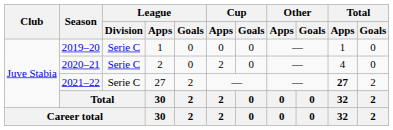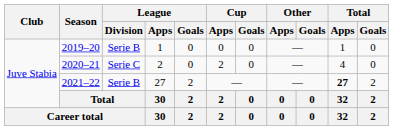2019–20 | League / Division: Serie C -> Serie B
2021–22 | League / Division: Serie C -> Serie B
